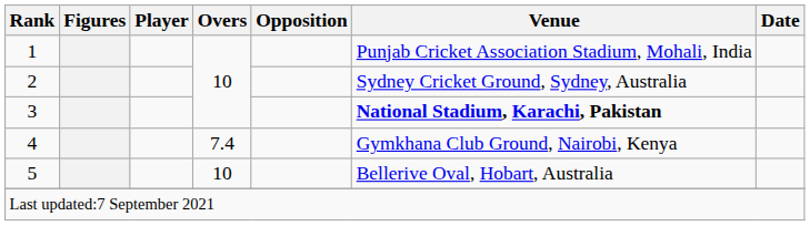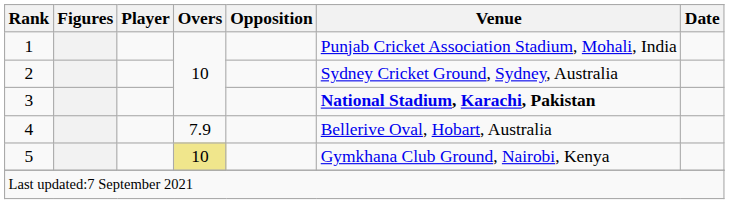4 | Overs: 7.4 -> 7.9
4 | Venue: Gymkhana Club Ground, Nairobi, Kenya -> Bellerive Oval, Hobart, Australia
5 | Overs: no background -> khaki background
5 | Venue: Bellerive Oval, Hobart, Australia -> Gymkhana Club Ground, Nairobi, Kenya
